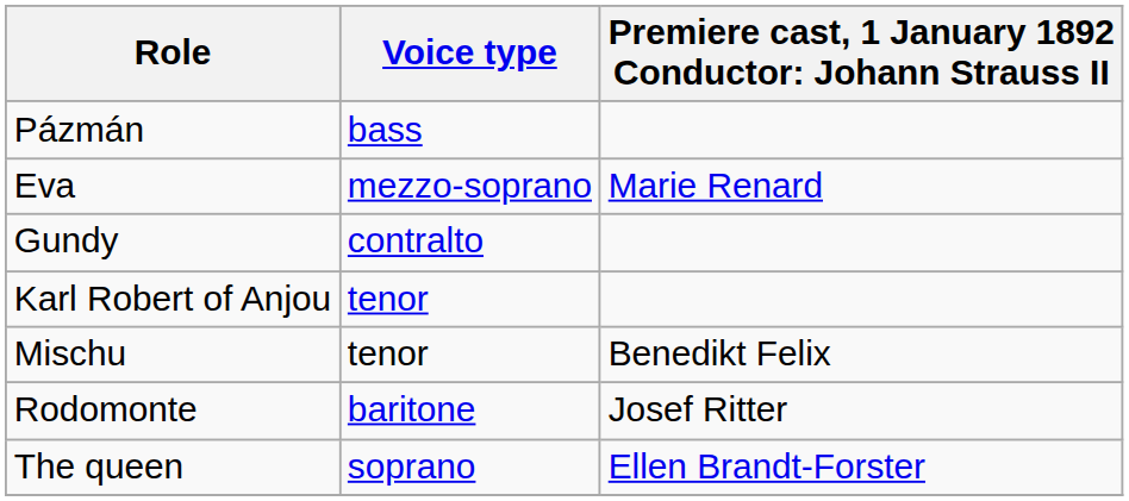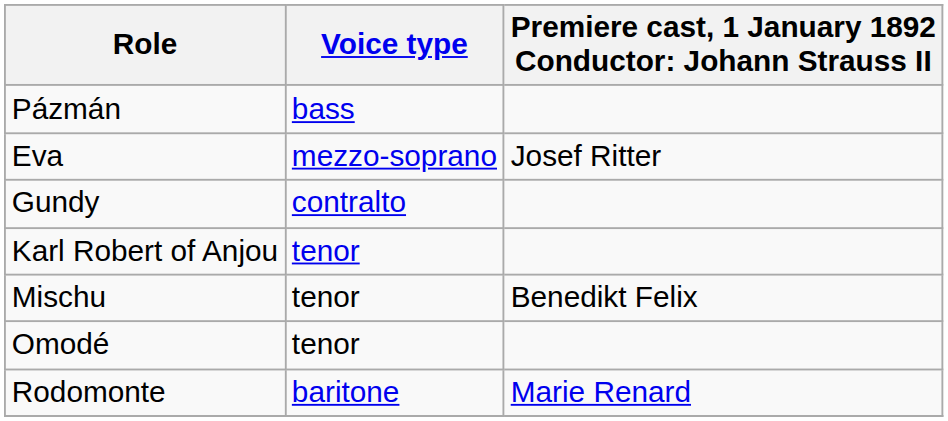Eva | column 3: Marie Renard -> Josef Ritter
+ row: Omodé | tenor
Rodomonte | column 3: Josef Ritter -> Marie Renard
- row: The queen | soprano | Ellen Brandt-Forster
